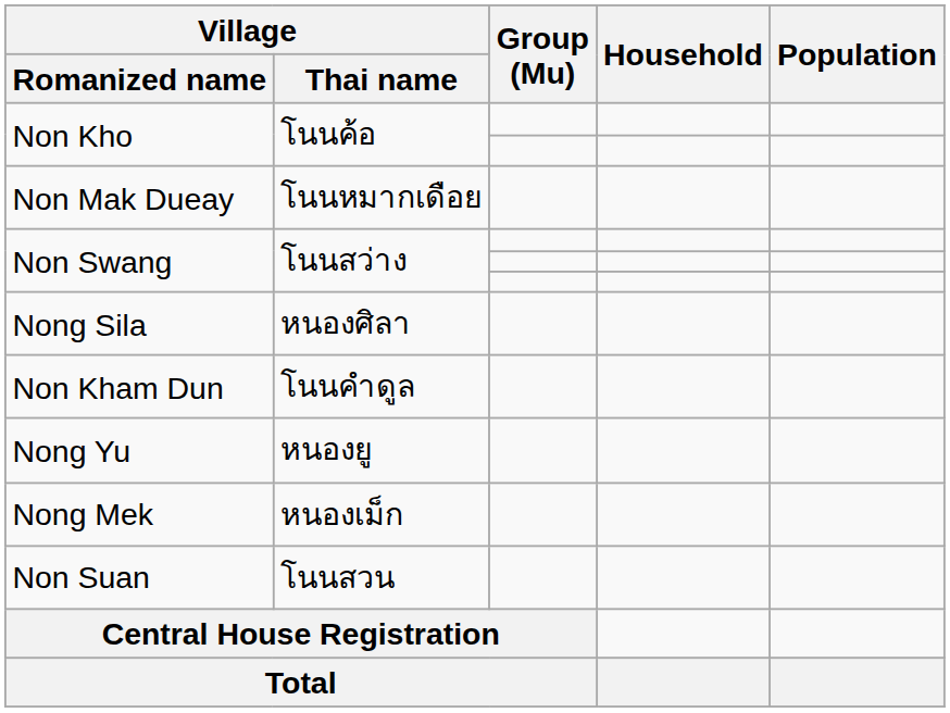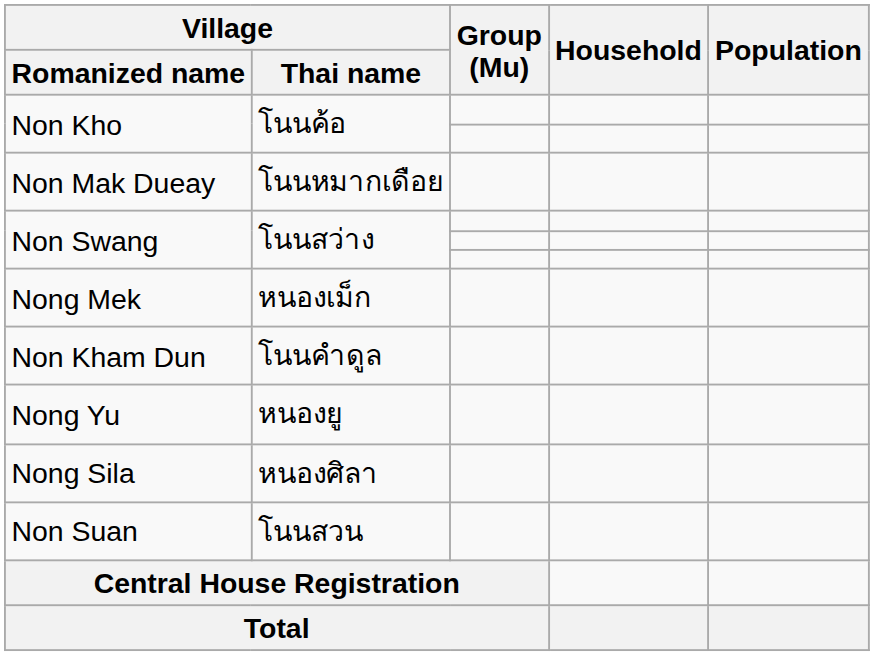rows swapped: Nong Sila <-> Nong Mek
